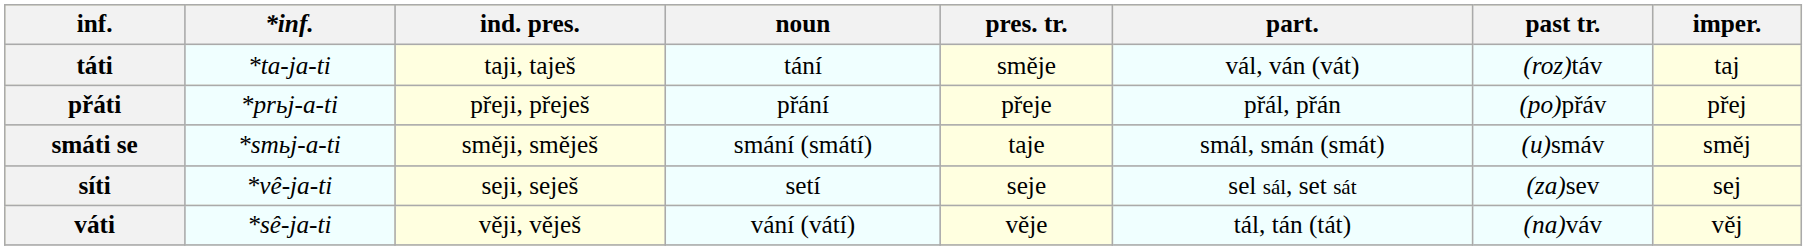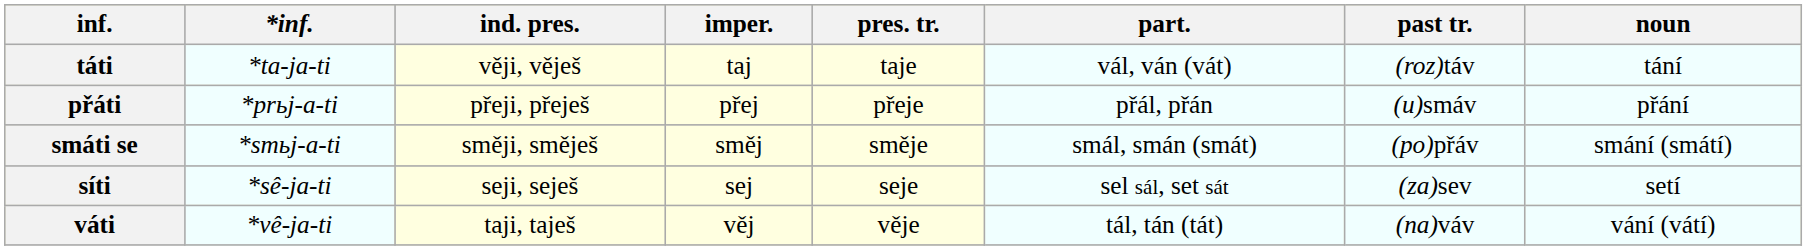columns swapped: imper. <-> noun
táti | ind. pres.: taji, taješ -> věji, věješ
táti | pres. tr.: směje -> taje
přáti | past tr.: (po)přáv -> (u)smáv
smáti se | pres. tr.: taje -> směje
smáti se | past tr.: (u)smáv -> (po)přáv
síti | *inf.: *vê-ja-ti -> *sê-ja-ti
váti | *inf.: *sê-ja-ti -> *vê-ja-ti
váti | ind. pres.: věji, věješ -> taji, taješ
